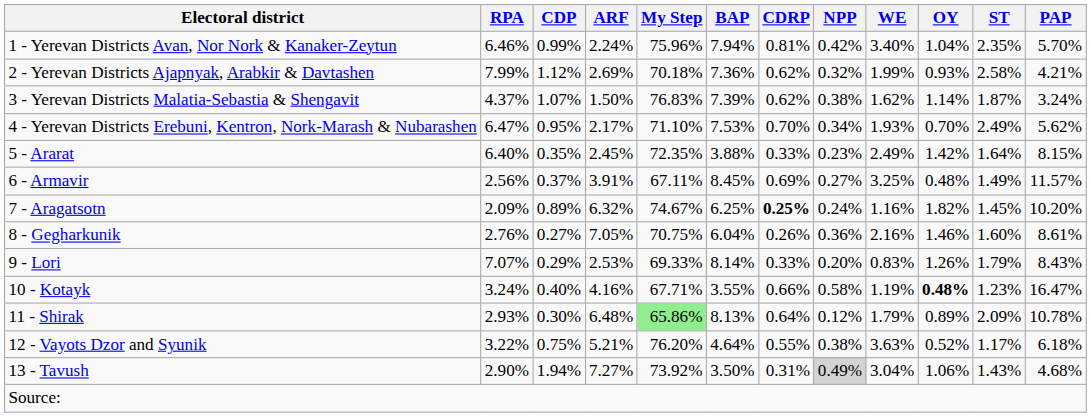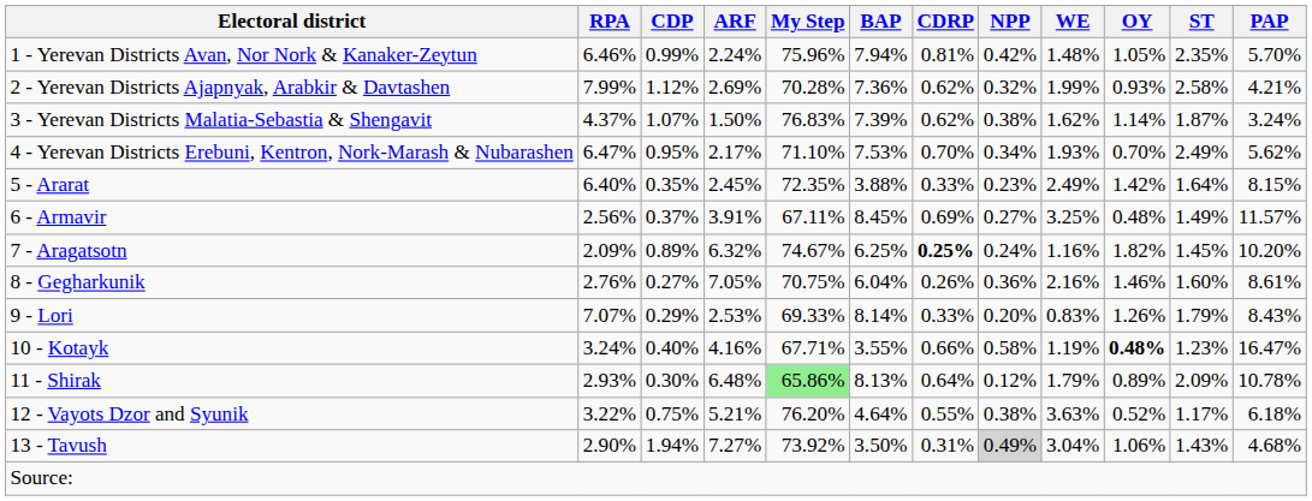1 - Yerevan Districts Avan, Nor Nork & Kanaker-Zeytun | WE: 3.40% -> 1.48%
1 - Yerevan Districts Avan, Nor Nork & Kanaker-Zeytun | OY: 1.04% -> 1.05%
2 - Yerevan Districts Ajapnyak, Arabkir & Davtashen | My Step: 70.18% -> 70.28%
